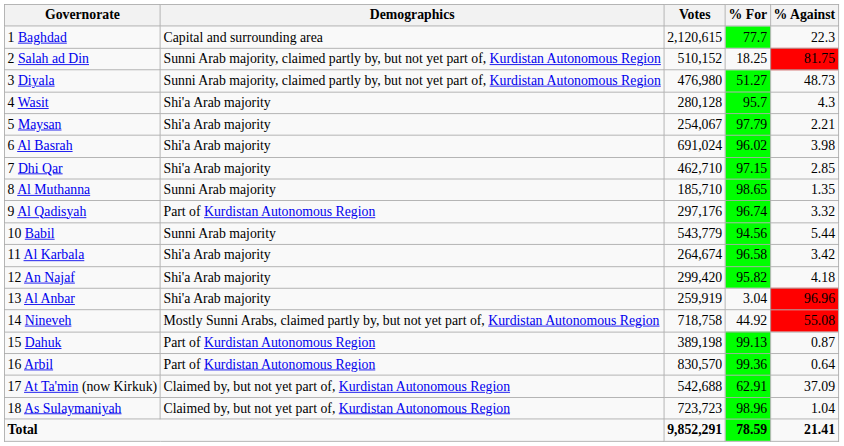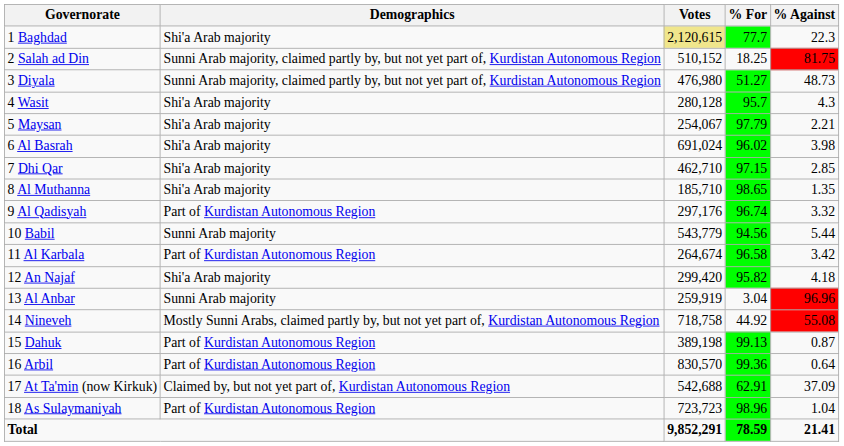1 Baghdad | Demographics: Capital and surrounding area -> Shi'a Arab majority
1 Baghdad | Votes: no background -> khaki background
8 Al Muthanna | Demographics: Sunni Arab majority -> Shi'a Arab majority
11 Al Karbala | Demographics: Shi'a Arab majority -> Part of Kurdistan Autonomous Region
13 Al Anbar | Demographics: Shi'a Arab majority -> Sunni Arab majority
18 As Sulaymaniyah | Demographics: Claimed by, but not yet part of, Kurdistan Autonomous Region -> Part of Kurdistan Autonomous Region
